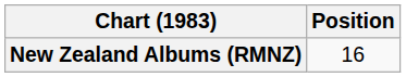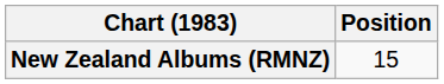New Zealand Albums (RMNZ) | Position: 16 -> 15
